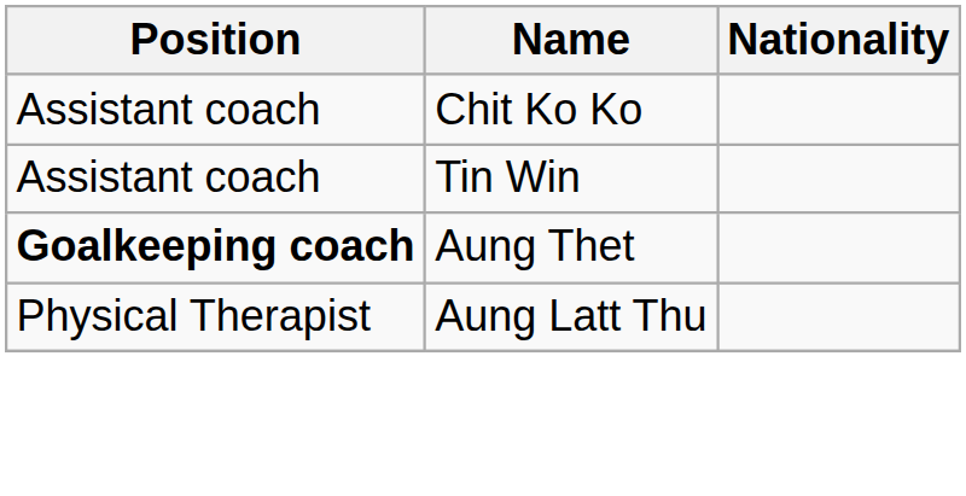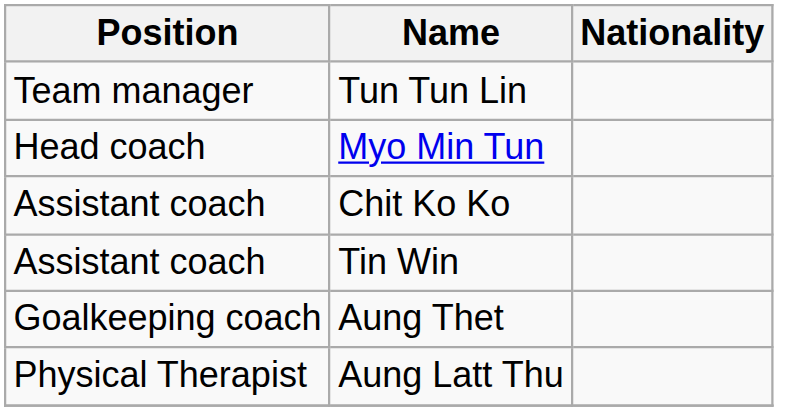+ row: Team manager | Tun Tun Lin
+ row: Head coach | Myo Min Tun
Aung Thet | Position: bold -> normal
